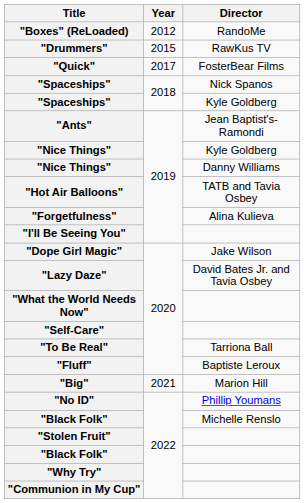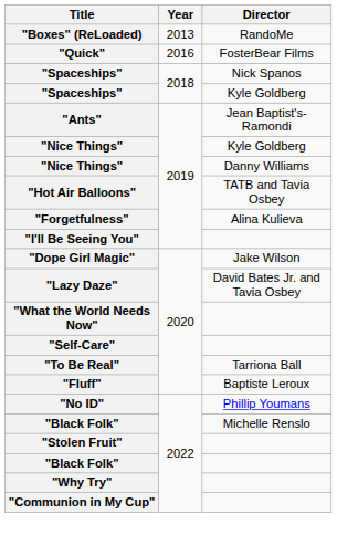"Boxes" (ReLoaded) | Year: 2012 -> 2013
- row: "Drummers" | 2015 | RawKus TV
"Quick" | Year: 2017 -> 2016
- row: "Big" | 2021 | Marion Hill
